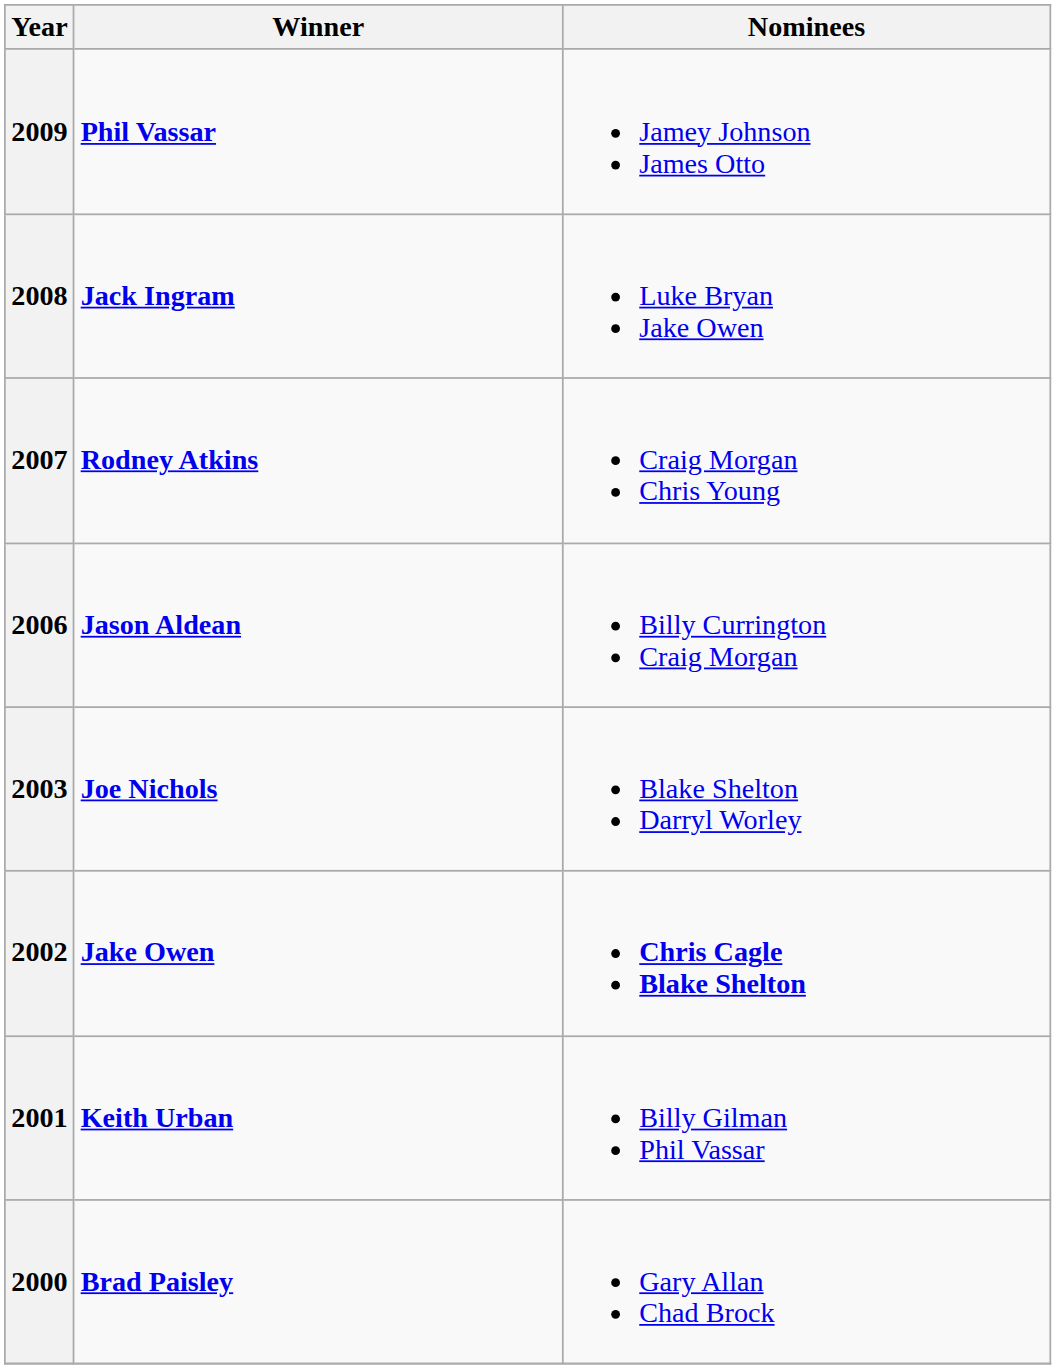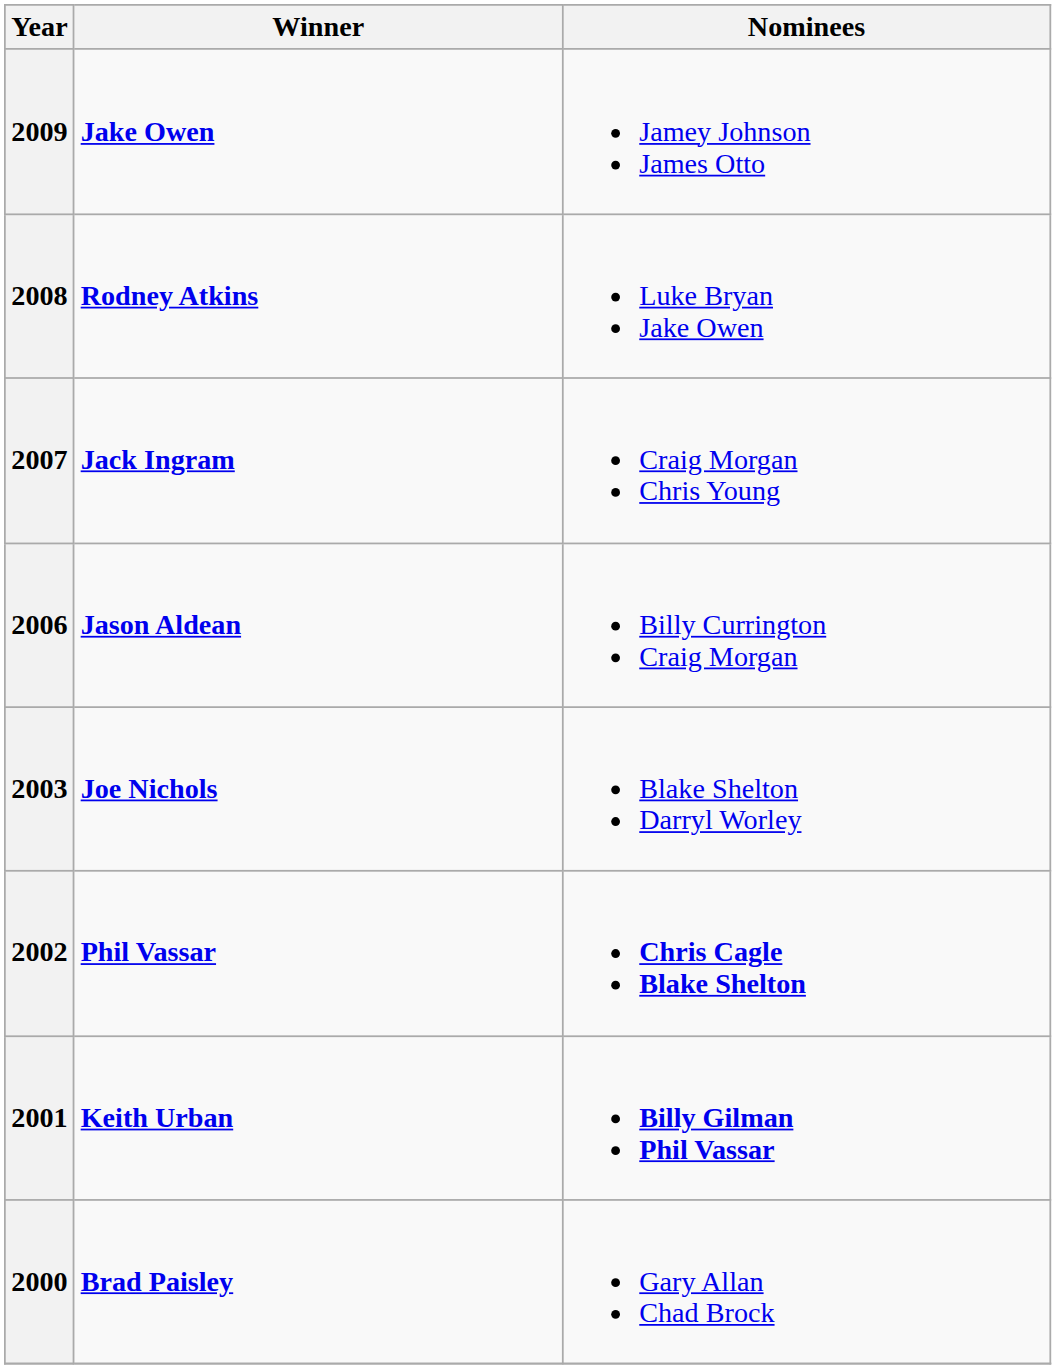2009 | Winner: Phil Vassar -> Jake Owen
2008 | Winner: Jack Ingram -> Rodney Atkins
2007 | Winner: Rodney Atkins -> Jack Ingram
2002 | Winner: Jake Owen -> Phil Vassar
2001 | Nominees: normal -> bold
